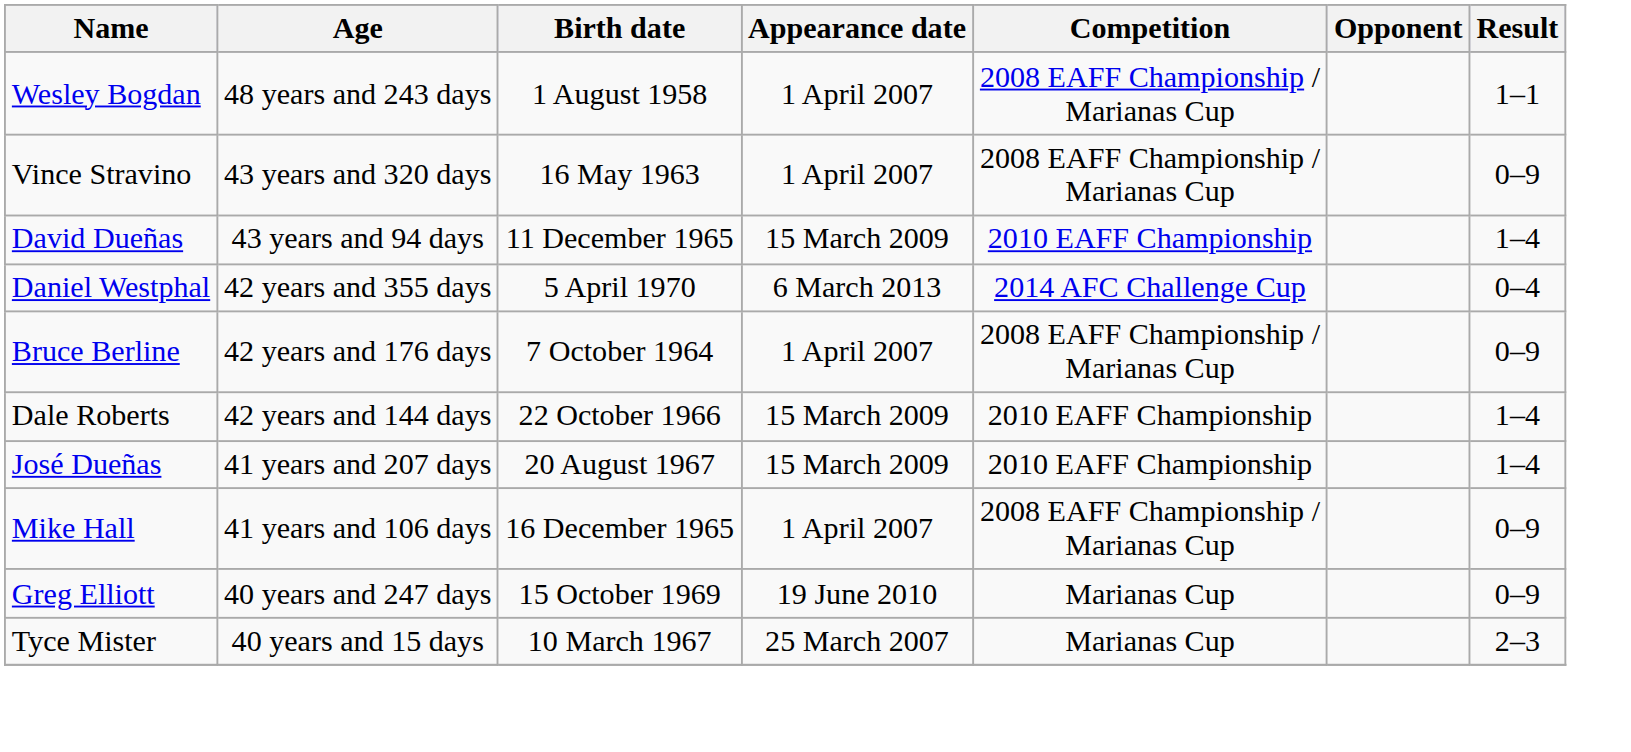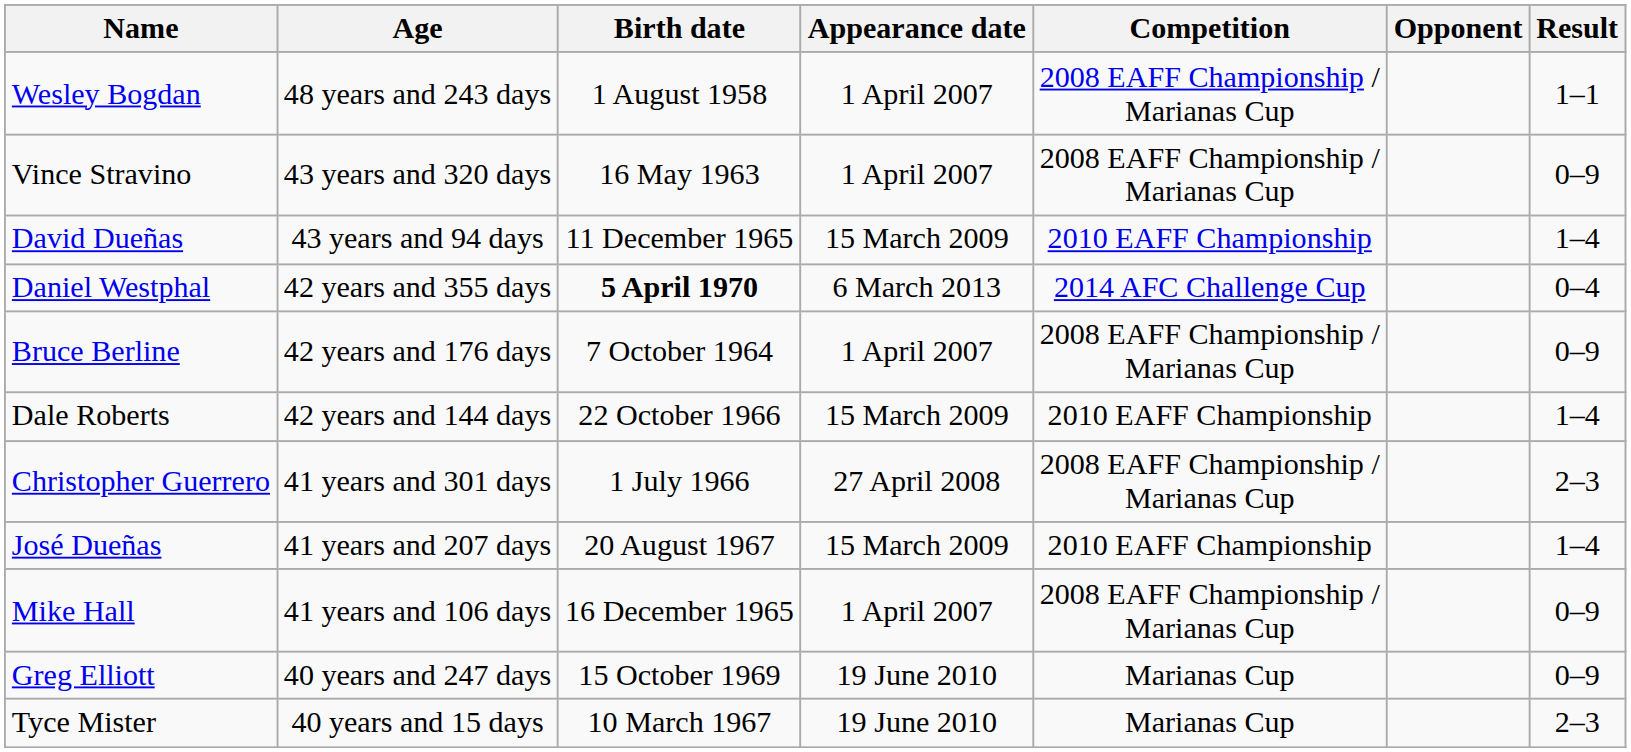Daniel Westphal | Birth date: normal -> bold
+ row: Christopher Guerrero | 41 years and 301 days | 1 July 1966 | 27 April 2008 | 2008 EAFF Championship / Marianas Cup | 2–3
Tyce Mister | Appearance date: 25 March 2007 -> 19 June 2010
